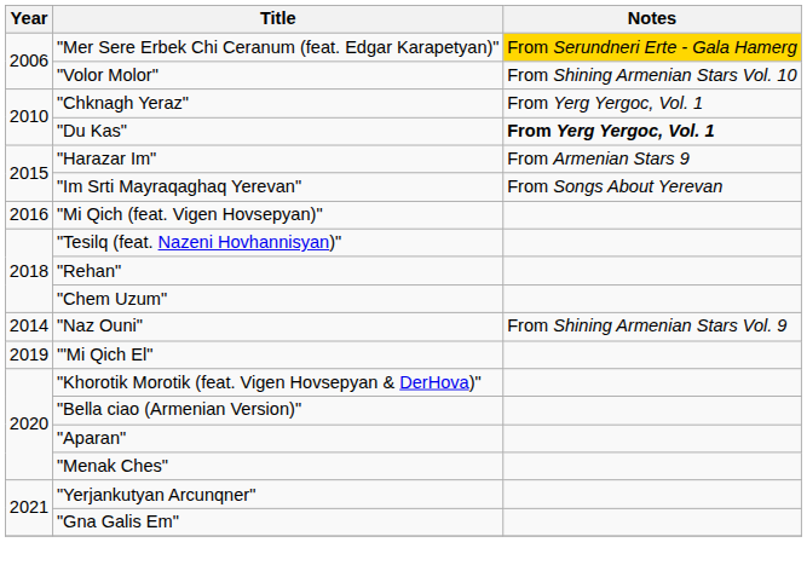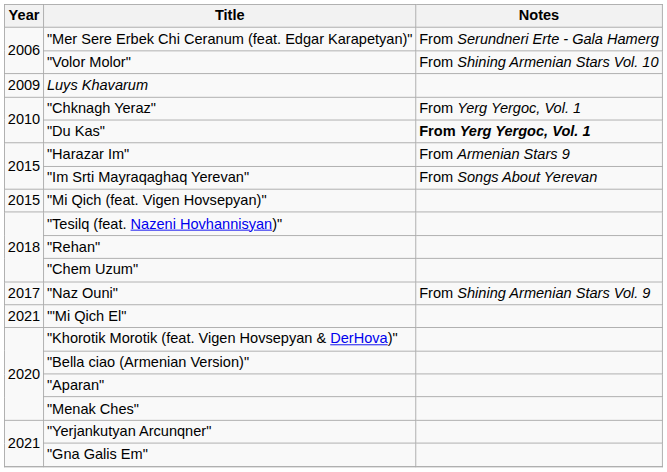"Mer Sere Erbek Chi Ceranum (feat. Edgar Karapetyan)" | Notes: gold background -> no background
+ row: 2009 | Luys Khavarum
"Mi Qich (feat. Vigen Hovsepyan)" | Year: 2016 -> 2015
"Naz Ouni" | Year: 2014 -> 2017
'"Mi Qich El" | Year: 2019 -> 2021
